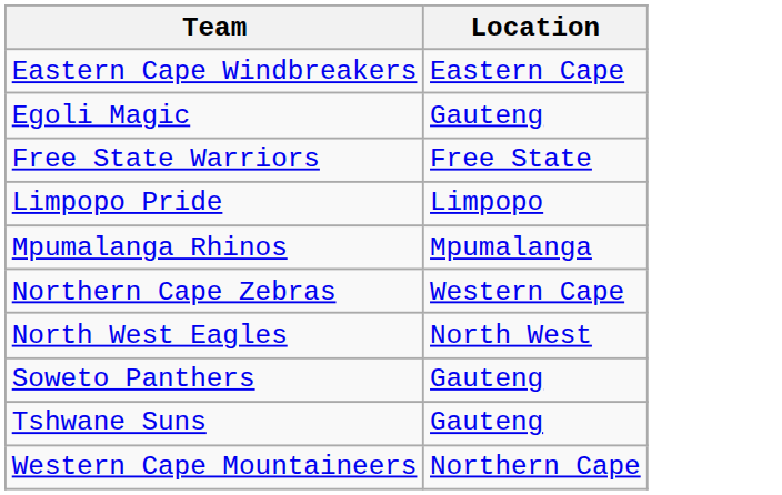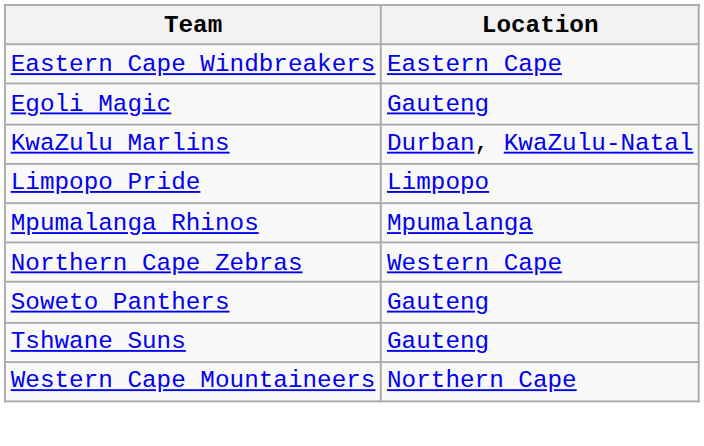- row: Free State Warriors | Free State
+ row: KwaZulu Marlins | Durban, KwaZulu-Natal
- row: North West Eagles | North West
